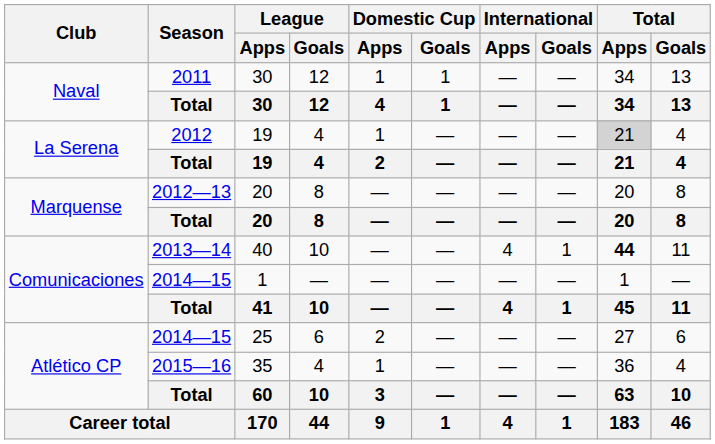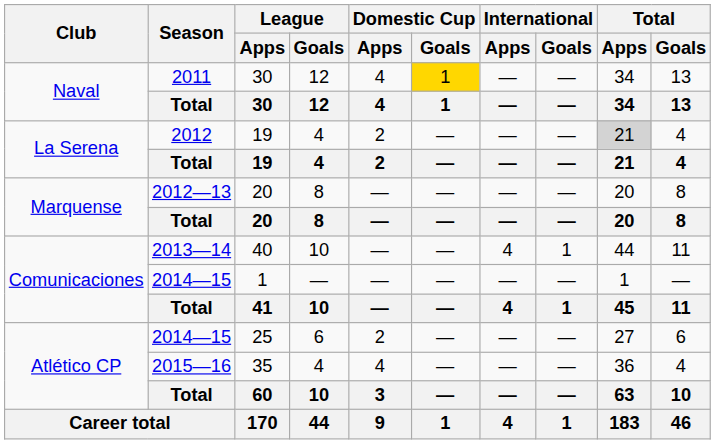2011 / 30 | Domestic Cup / Apps: 1 -> 4
2011 / 30 | Domestic Cup / Goals: no background -> gold background
2012 / 19 | Domestic Cup / Apps: 1 -> 2
40 | Total / Apps: bold -> normal
35 | Domestic Cup / Apps: 1 -> 4
